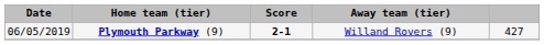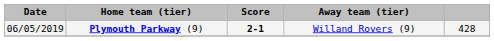Plymouth Parkway (9) | column 5: 427 -> 428
